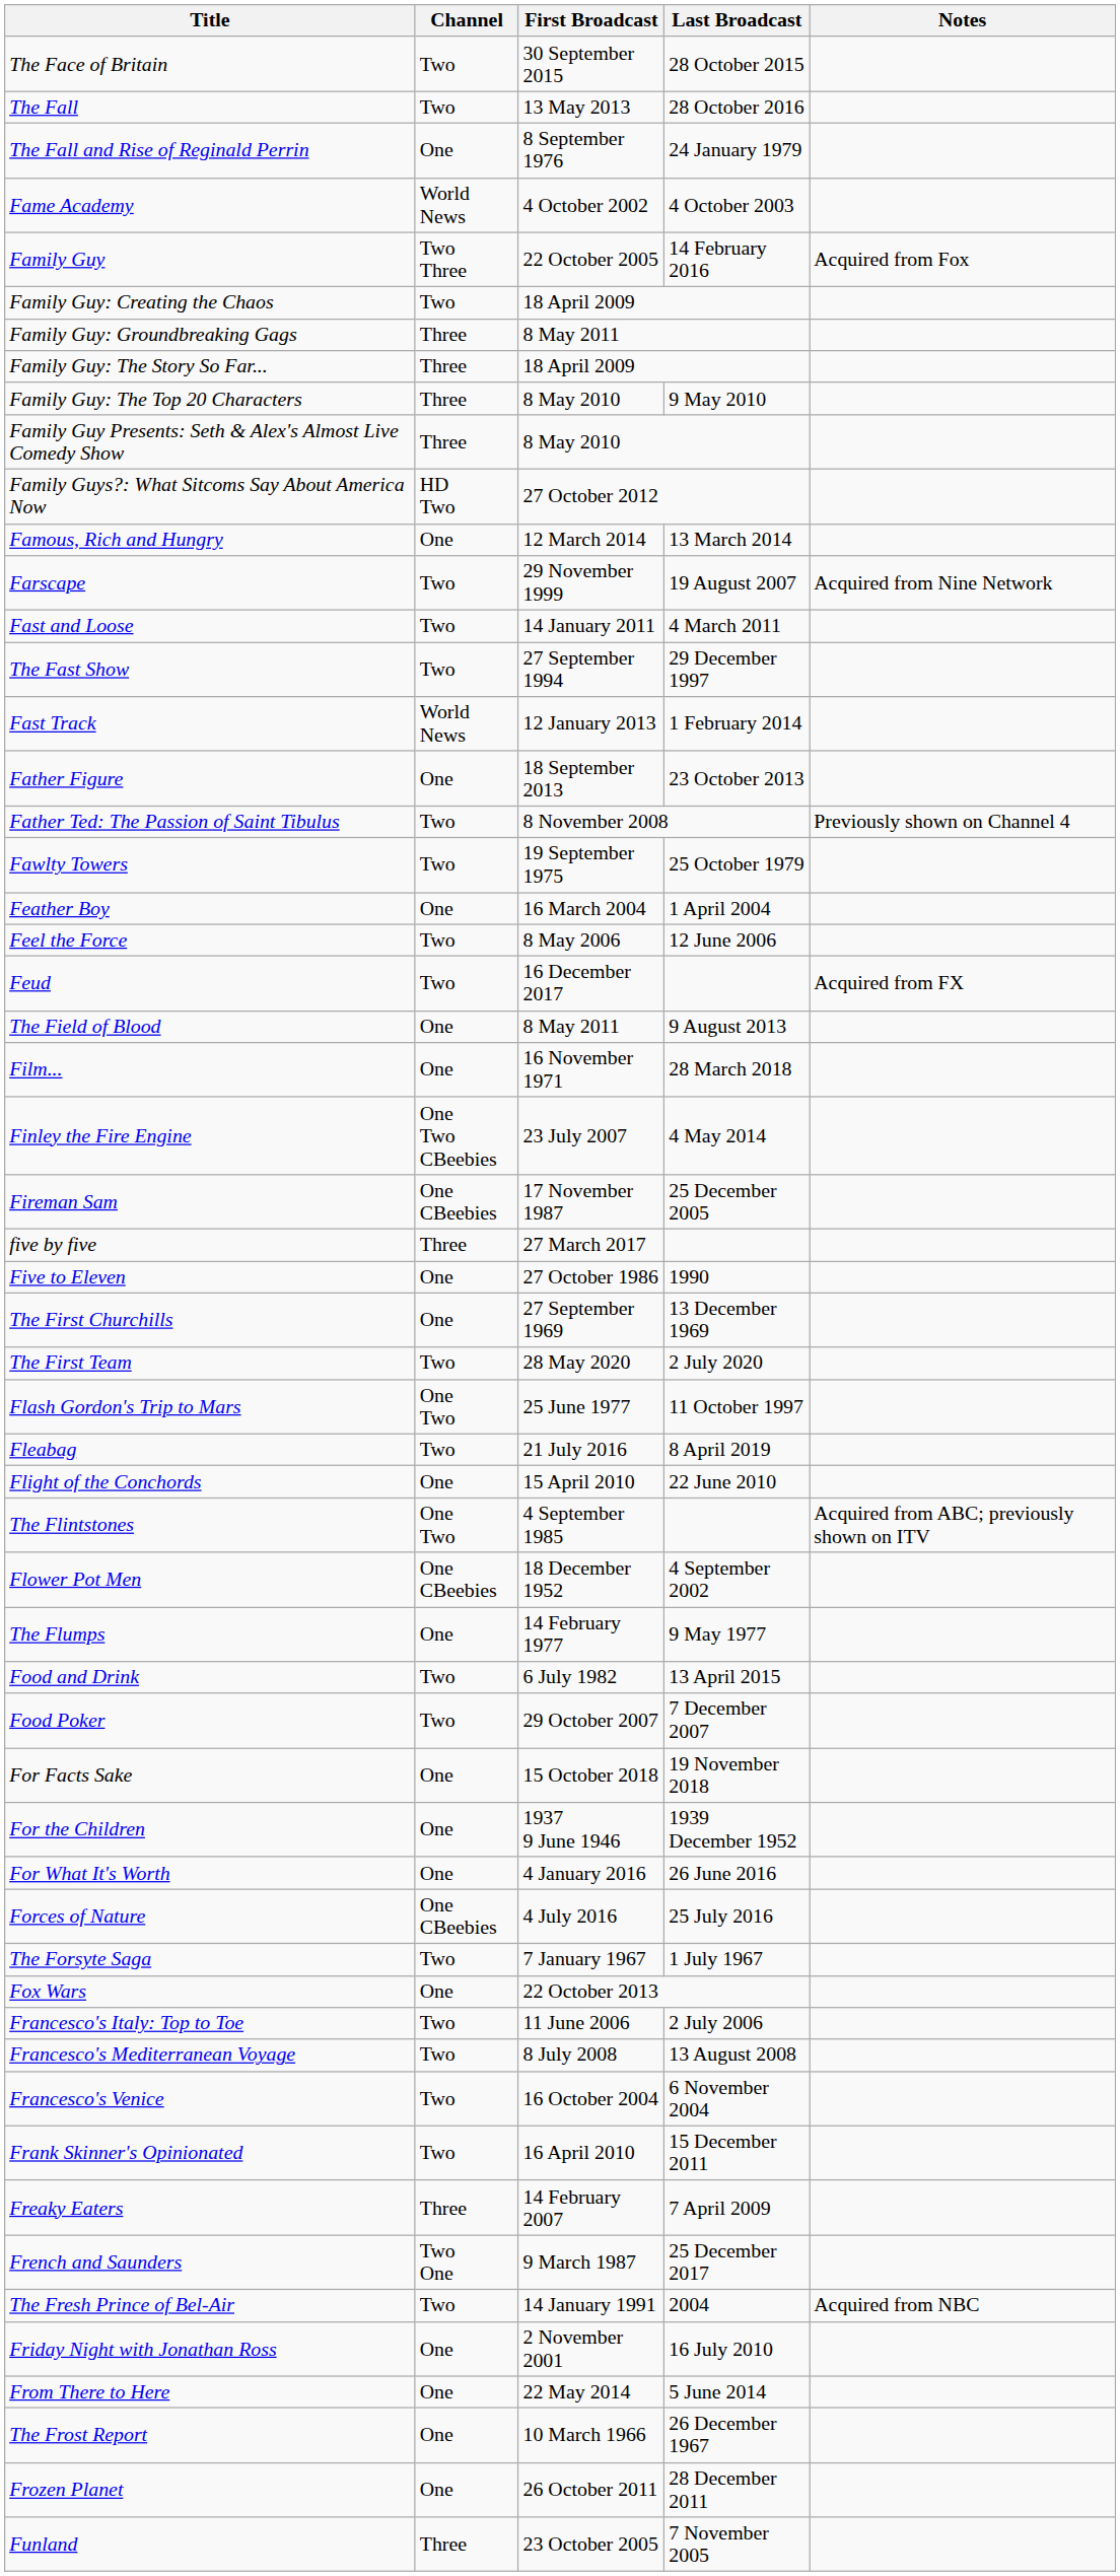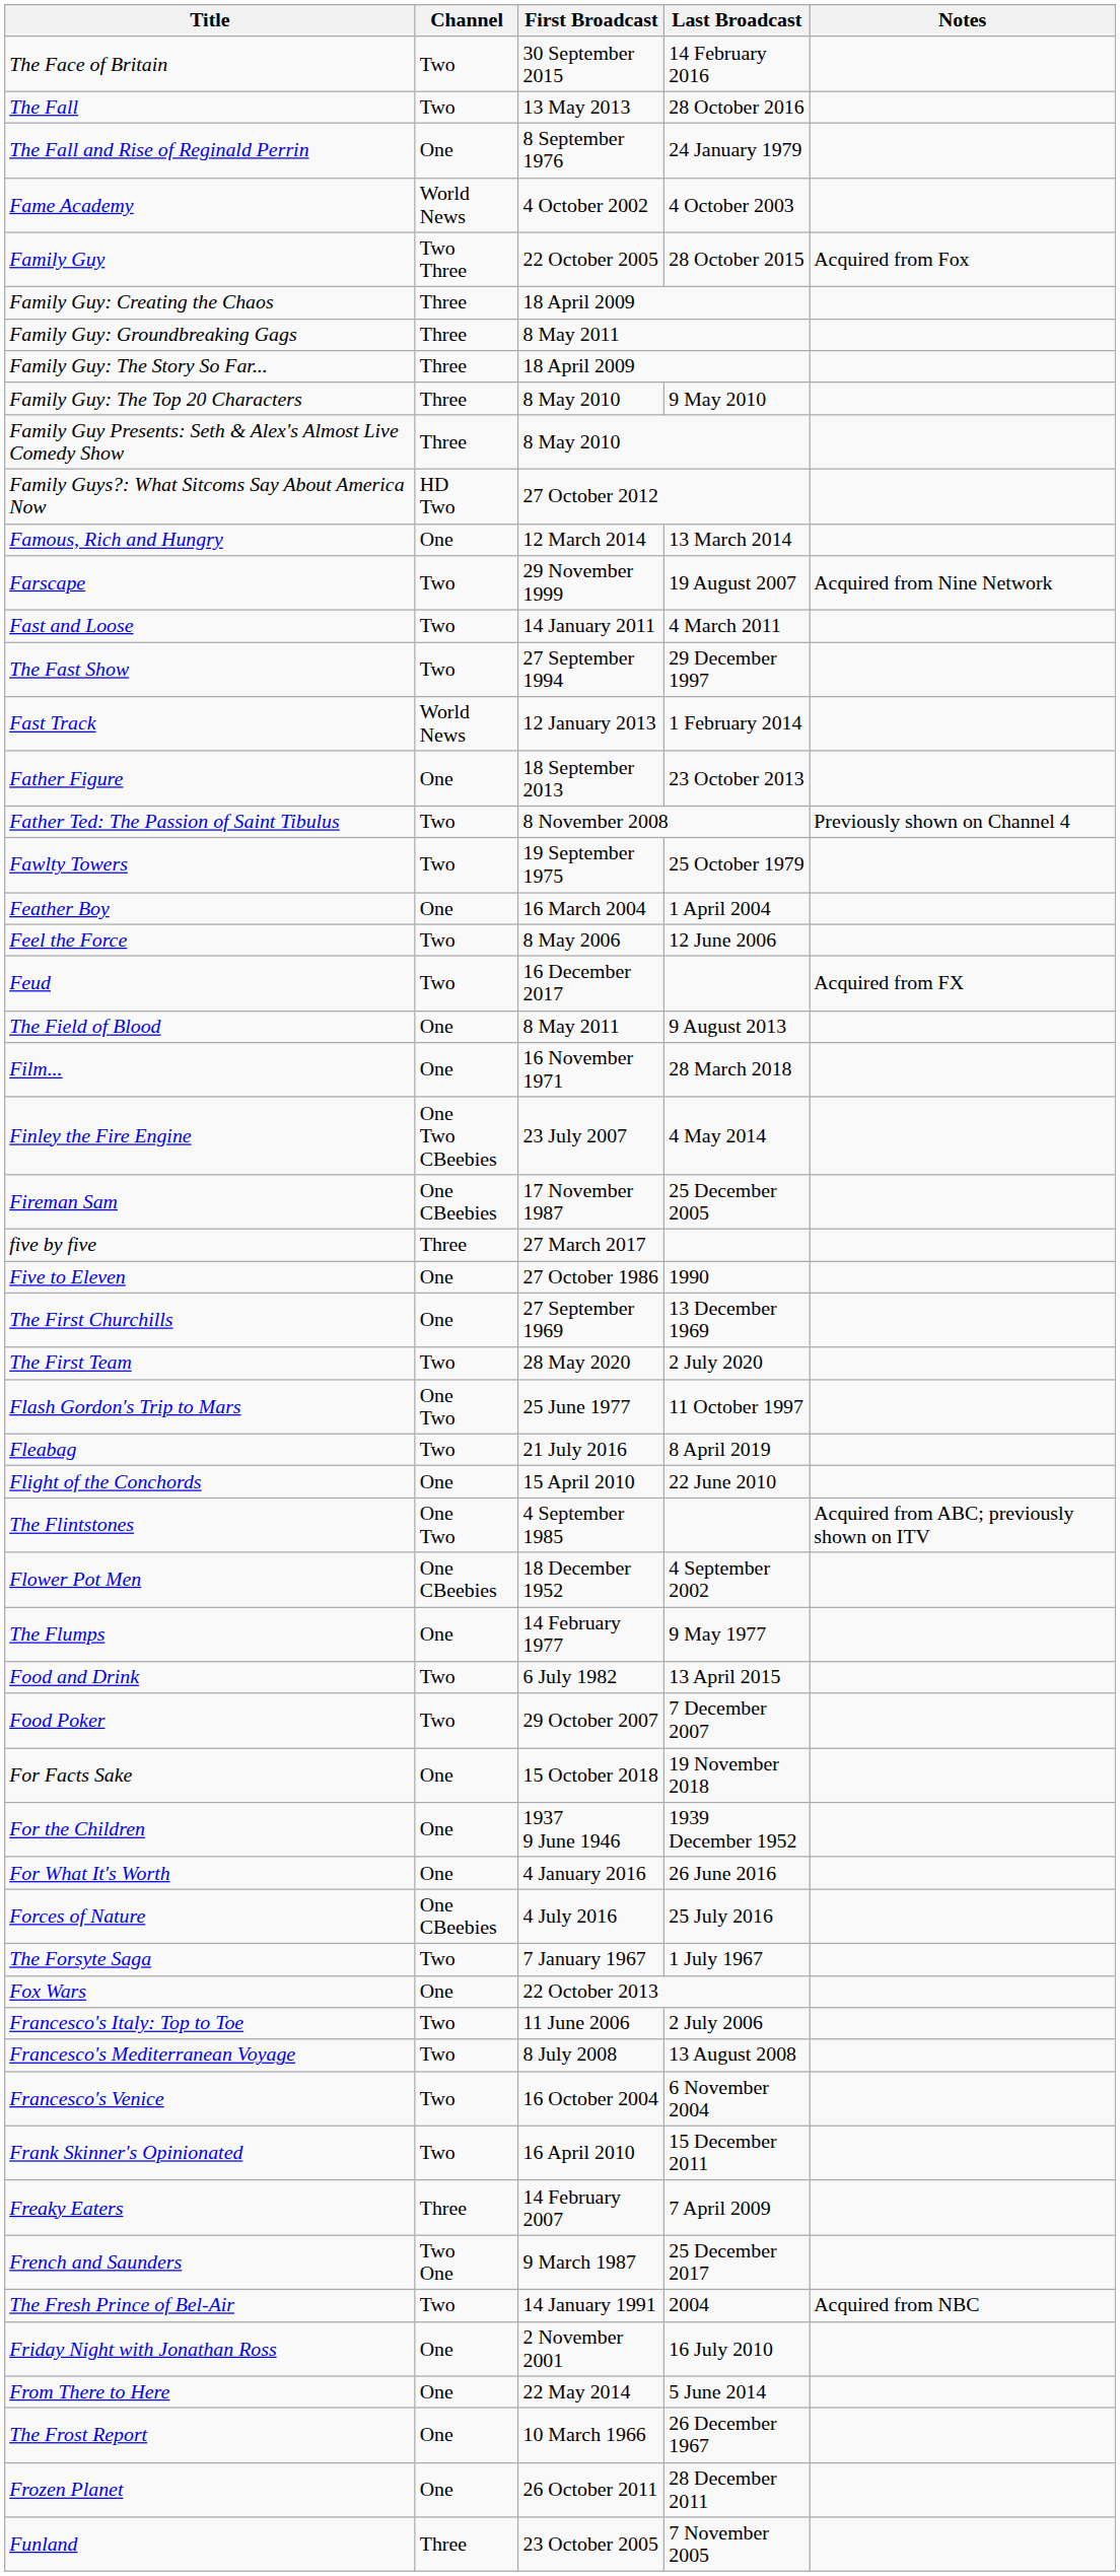The Face of Britain | Last Broadcast: 28 October 2015 -> 14 February 2016
Family Guy | Last Broadcast: 14 February 2016 -> 28 October 2015
Family Guy: Creating the Chaos | Channel: Two -> Three
